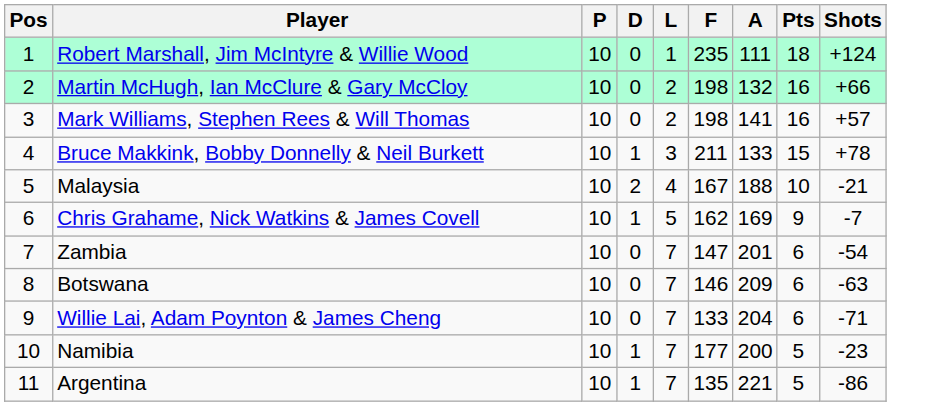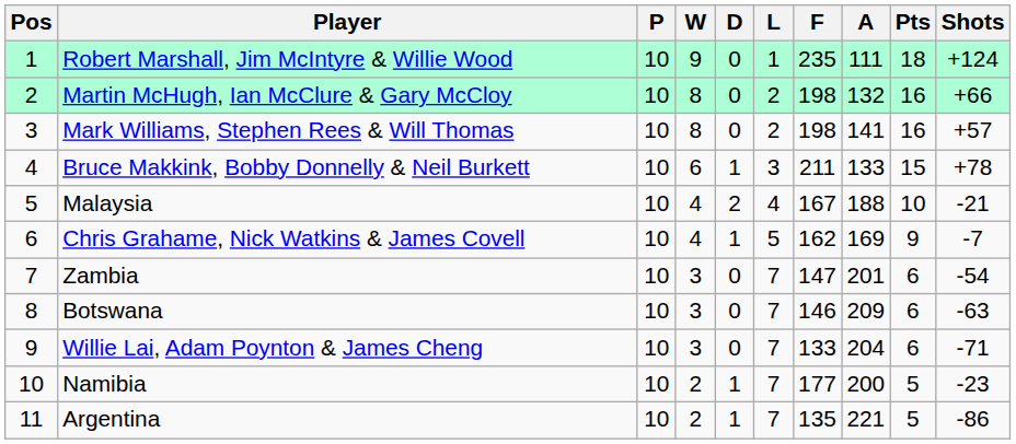+ column: W | 9 | 8 | 8 | 6 | 4 | 4 | 3 | 3 | 3 | 2 | 2
